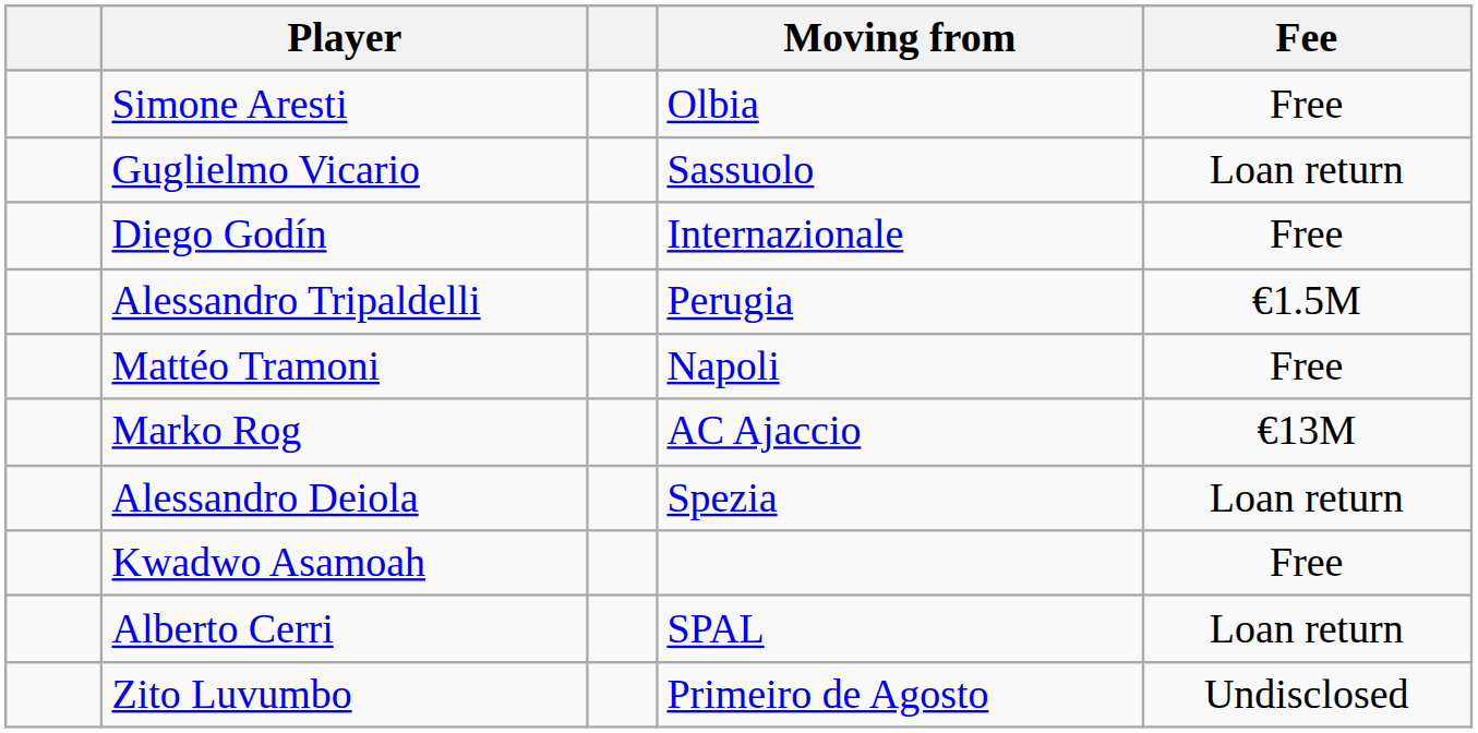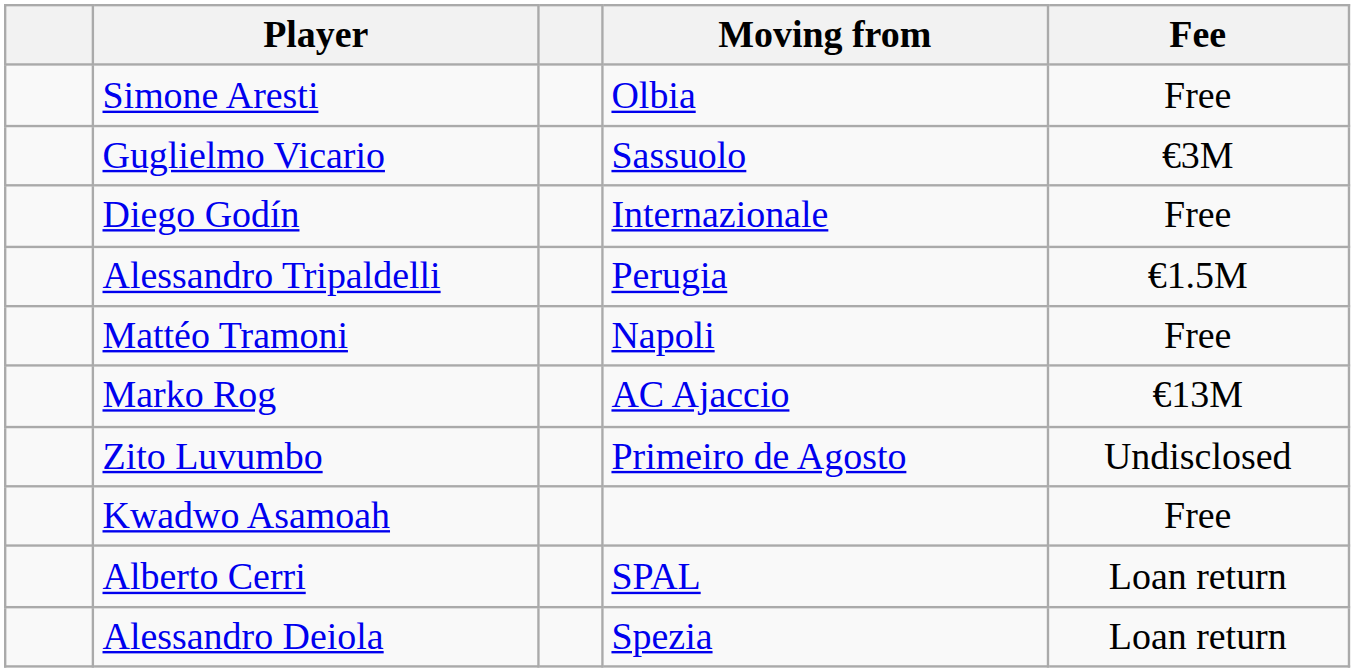Guglielmo Vicario | Fee: Loan return -> €3M
rows swapped: Alessandro Deiola <-> Zito Luvumbo
